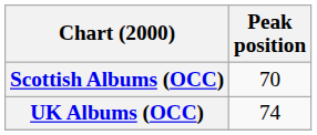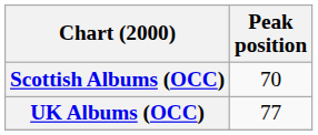UK Albums (OCC) | Peak position: 74 -> 77
